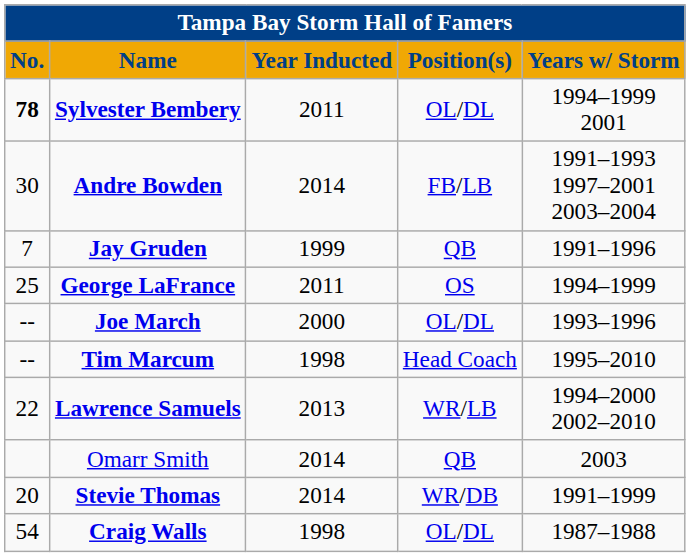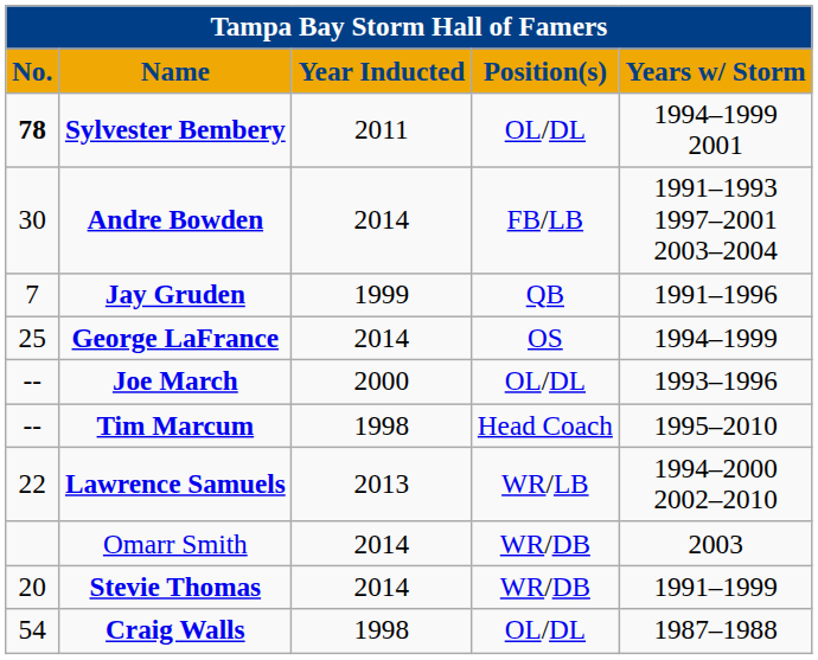George LaFrance | Year Inducted: 2011 -> 2014
Omarr Smith | Position(s): QB -> WR/DB
